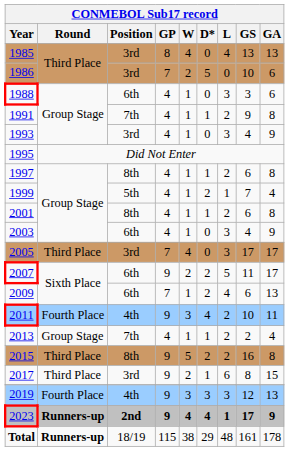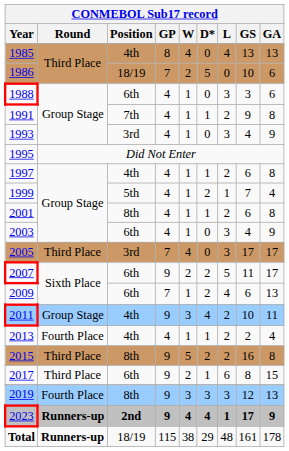1985 | Position: 3rd -> 4th
1986 | Position: 3rd -> 18/19
1997 | Position: 8th -> 4th
2011 | Round: Fourth Place -> Group Stage
2013 | Round: Group Stage -> Fourth Place
2013 | Position: 7th -> 4th
2017 | Position: 3rd -> 6th
2019 | Position: 4th -> 8th
